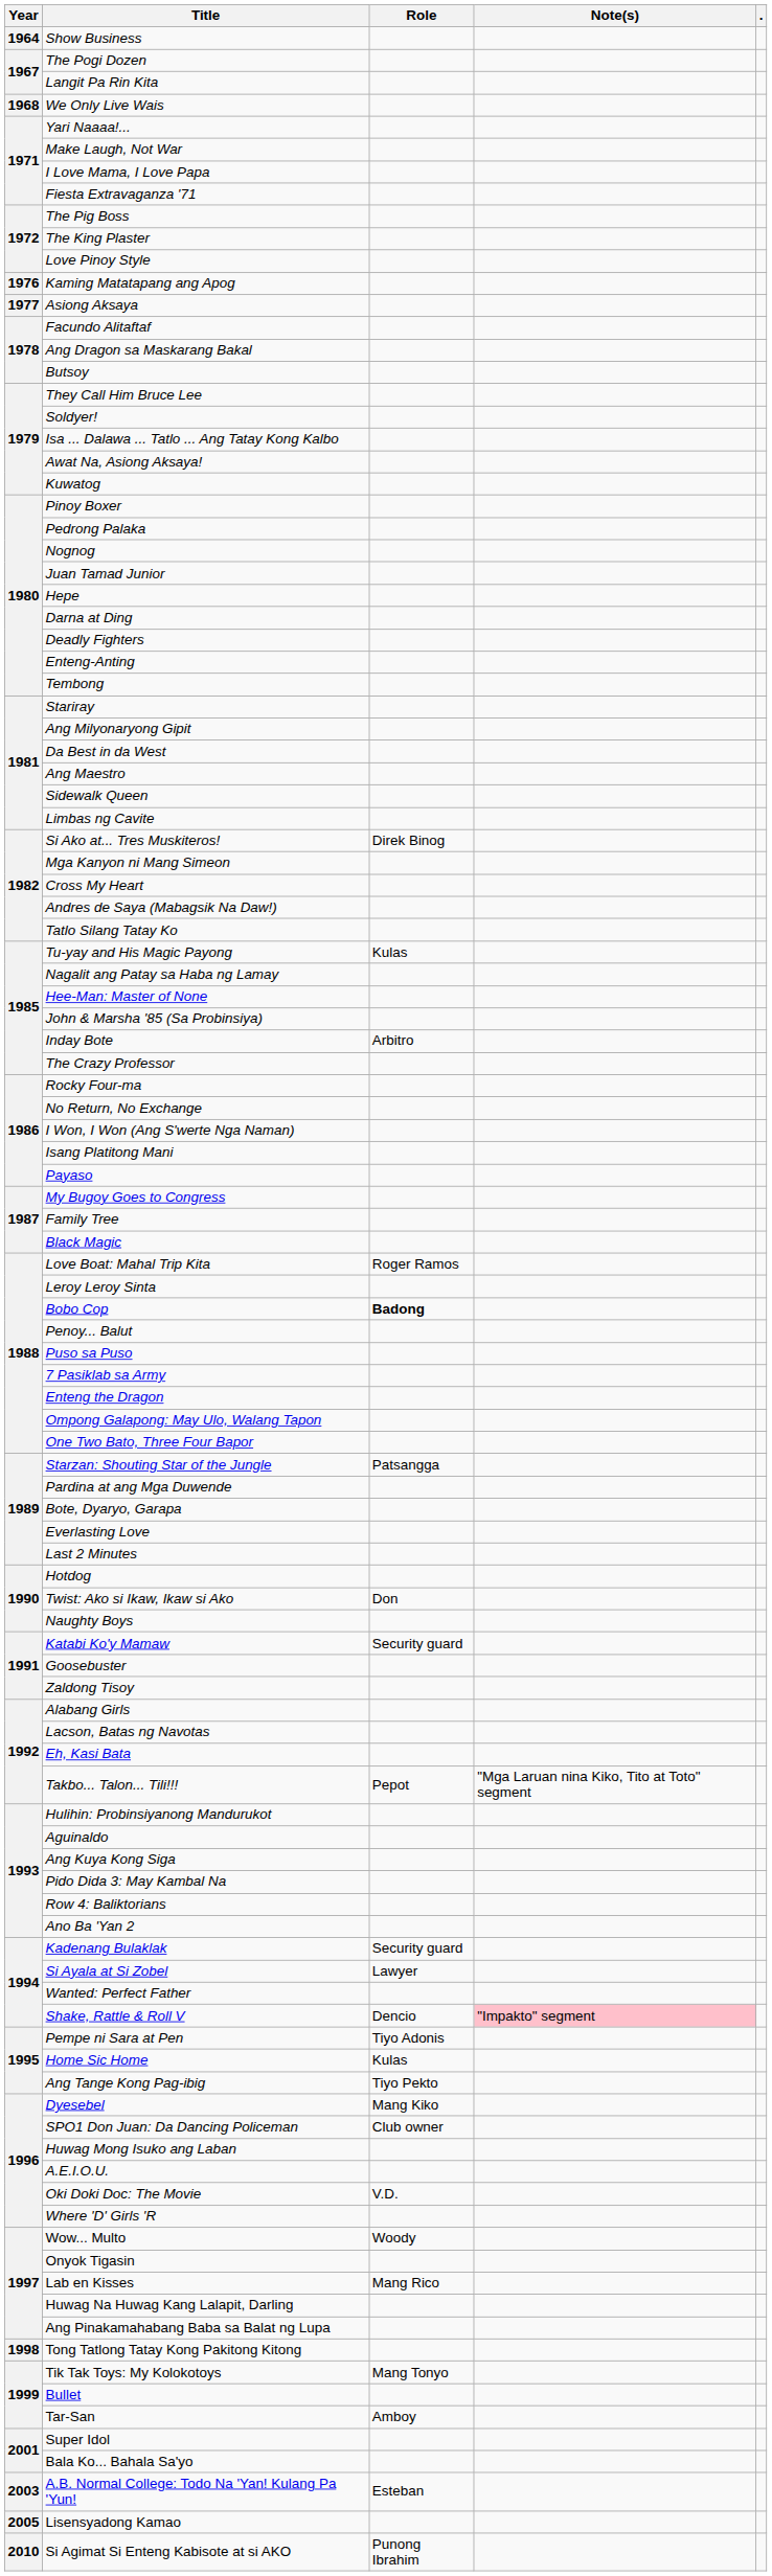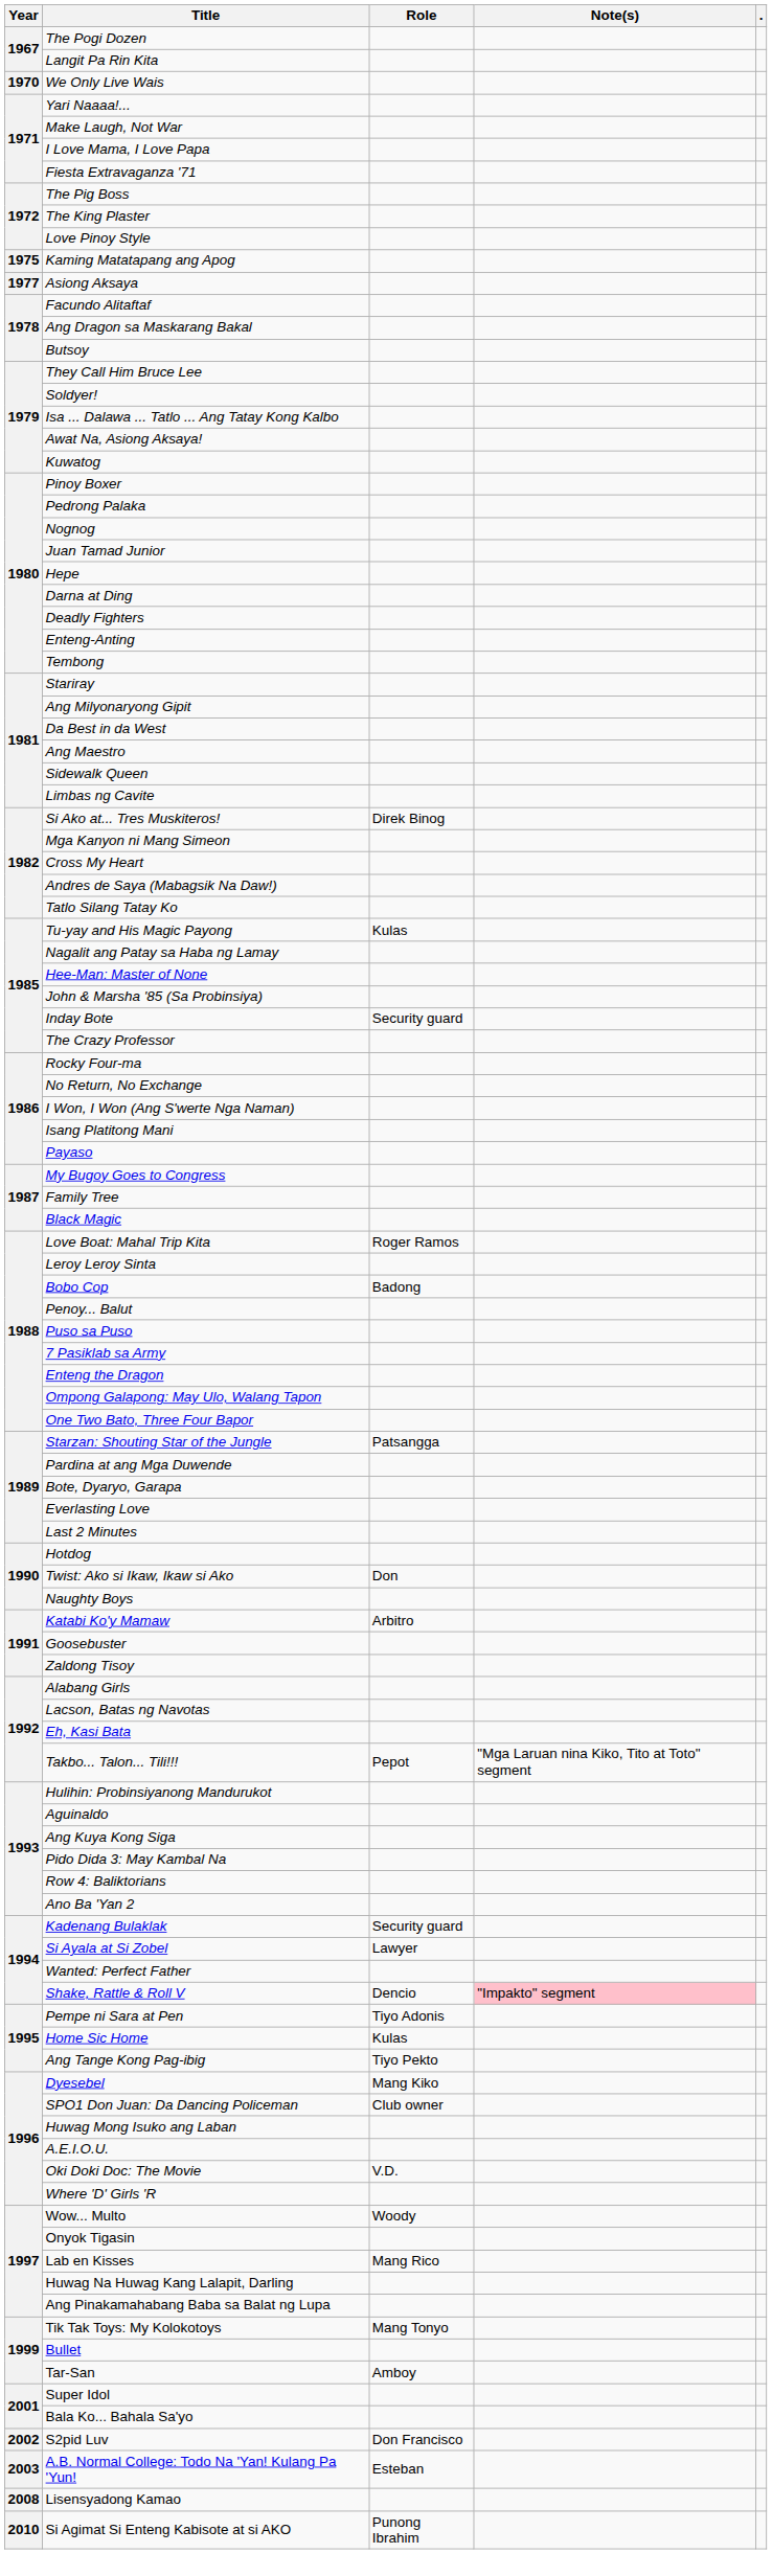- row: 1964 | Show Business
We Only Live Wais | Year: 1968 -> 1970
Kaming Matatapang ang Apog | Year: 1976 -> 1975
Inday Bote | Role: Arbitro -> Security guard
Bobo Cop | Role: bold -> normal
Katabi Ko'y Mamaw | Role: Security guard -> Arbitro
- row: 1998 | Tong Tatlong Tatay Kong Pakitong Kitong
+ row: 2002 | S2pid Luv | Don Francisco
Lisensyadong Kamao | Year: 2005 -> 2008
